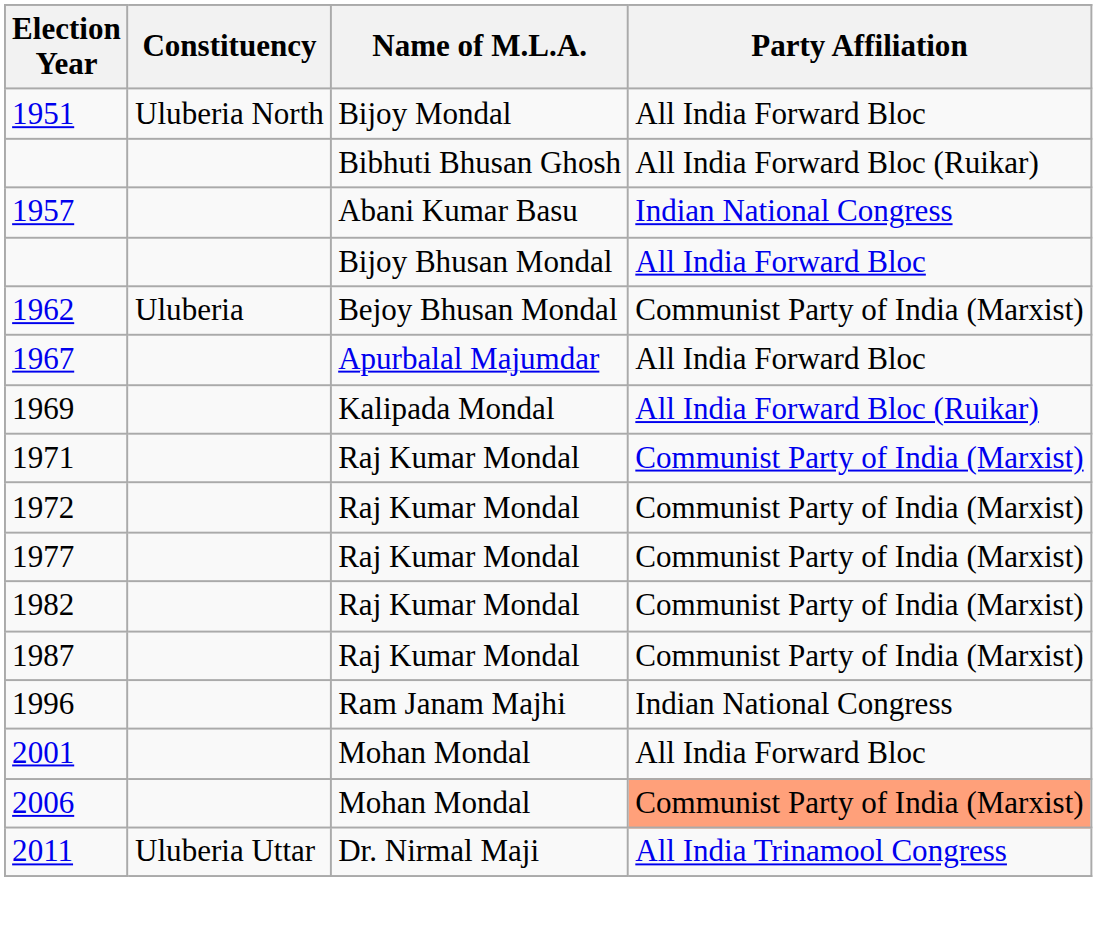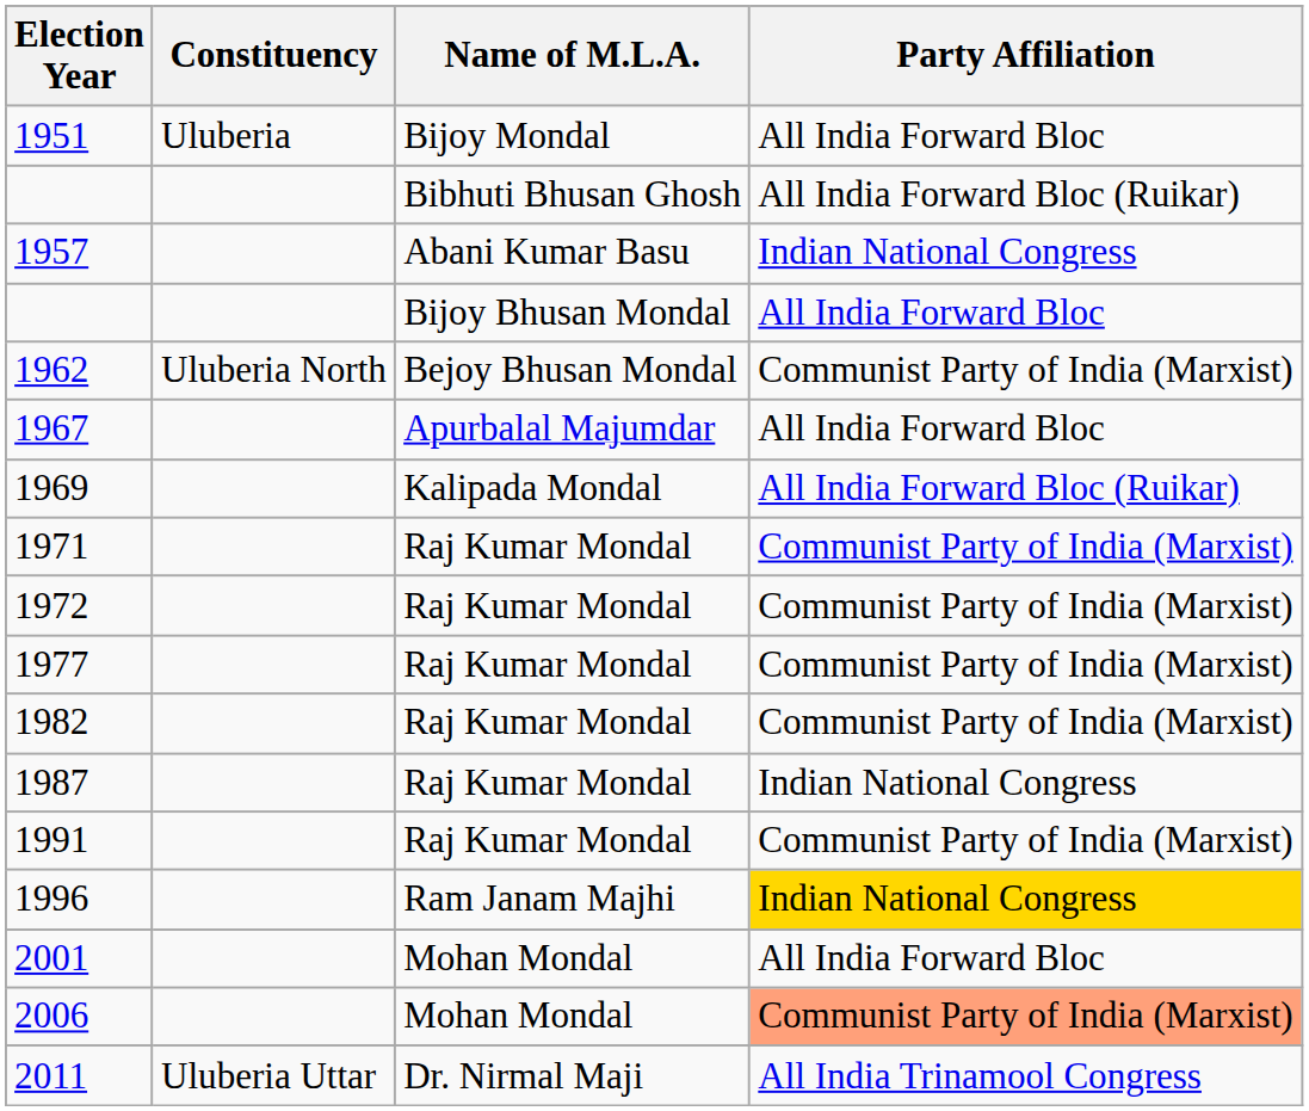1951 | Constituency: Uluberia North -> Uluberia
1962 | Constituency: Uluberia -> Uluberia North
1987 | Party Affiliation: Communist Party of India (Marxist) -> Indian National Congress
+ row: 1991 | Raj Kumar Mondal | Communist Party of India (Marxist)
1996 | Party Affiliation: no background -> gold background
